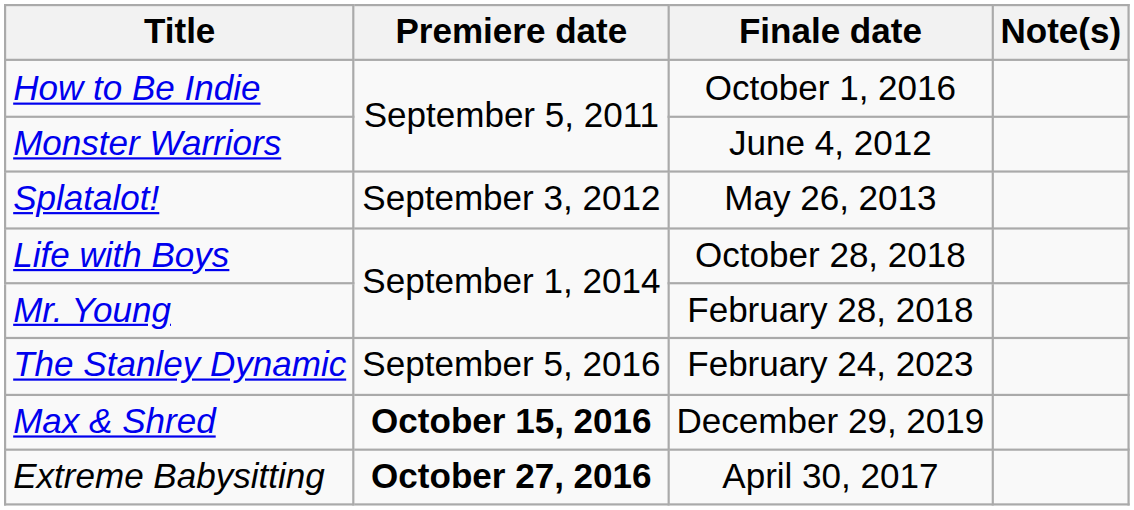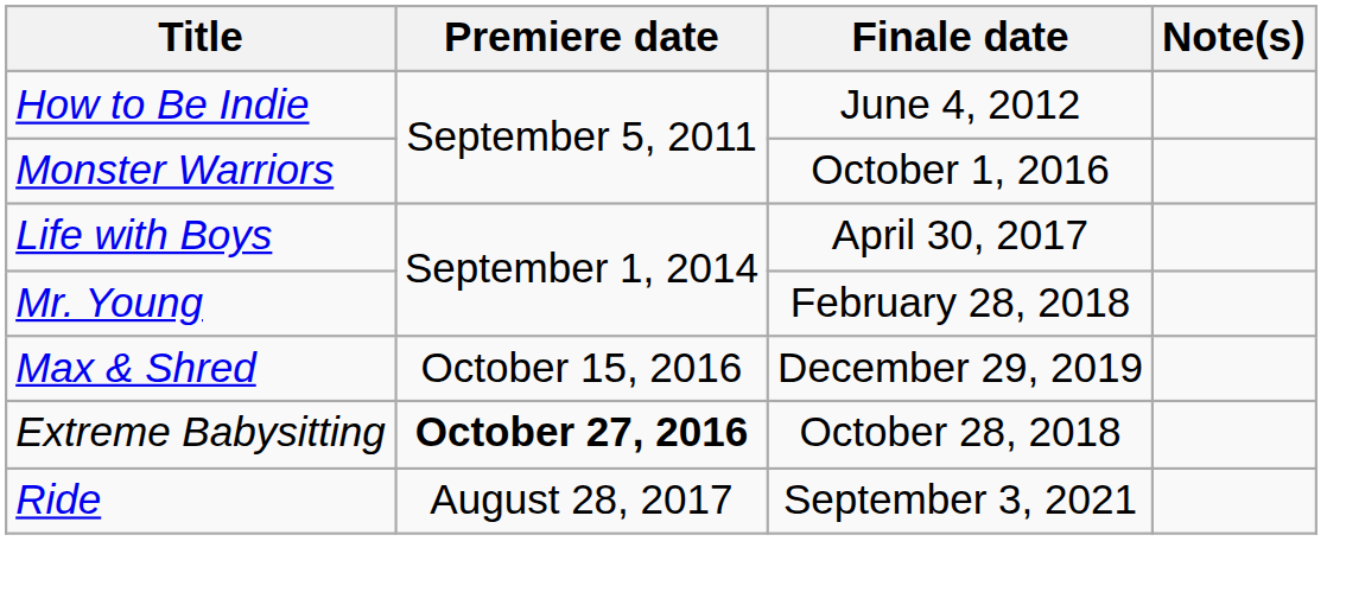How to Be Indie | Finale date: October 1, 2016 -> June 4, 2012
Monster Warriors | Finale date: June 4, 2012 -> October 1, 2016
- row: Splatalot! | September 3, 2012 | May 26, 2013
Life with Boys | Finale date: October 28, 2018 -> April 30, 2017
- row: The Stanley Dynamic | September 5, 2016 | February 24, 2023
Max & Shred | Premiere date: bold -> normal
Extreme Babysitting | Finale date: April 30, 2017 -> October 28, 2018
+ row: Ride | August 28, 2017 | September 3, 2021
